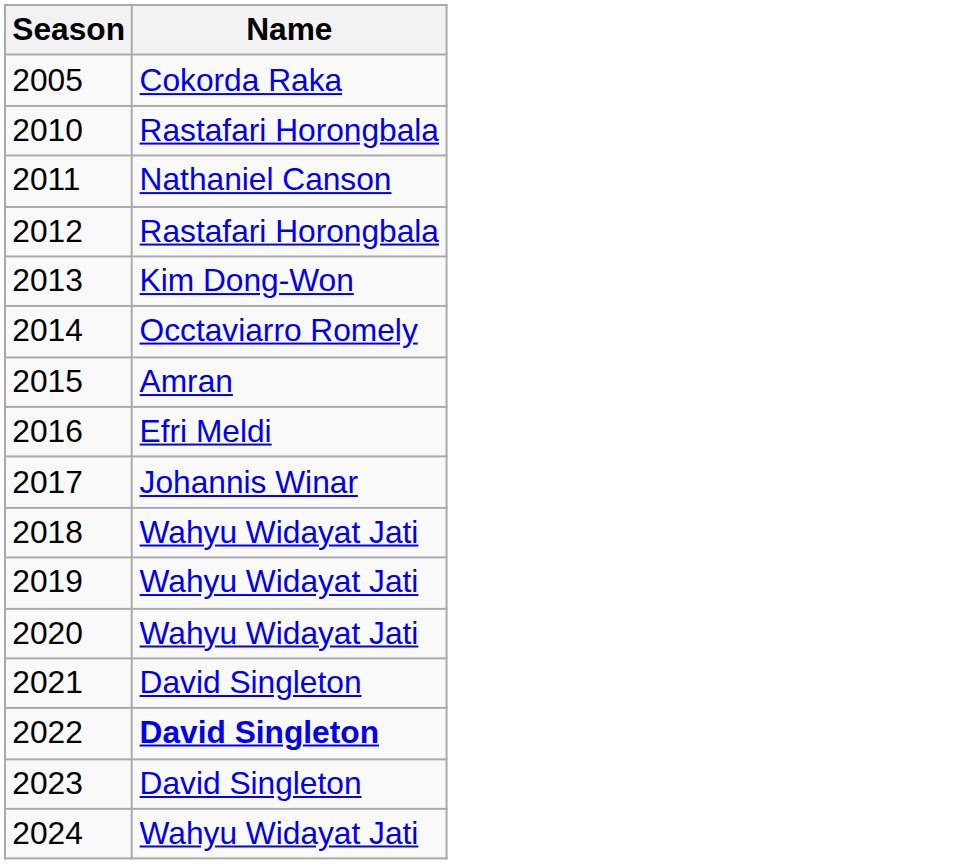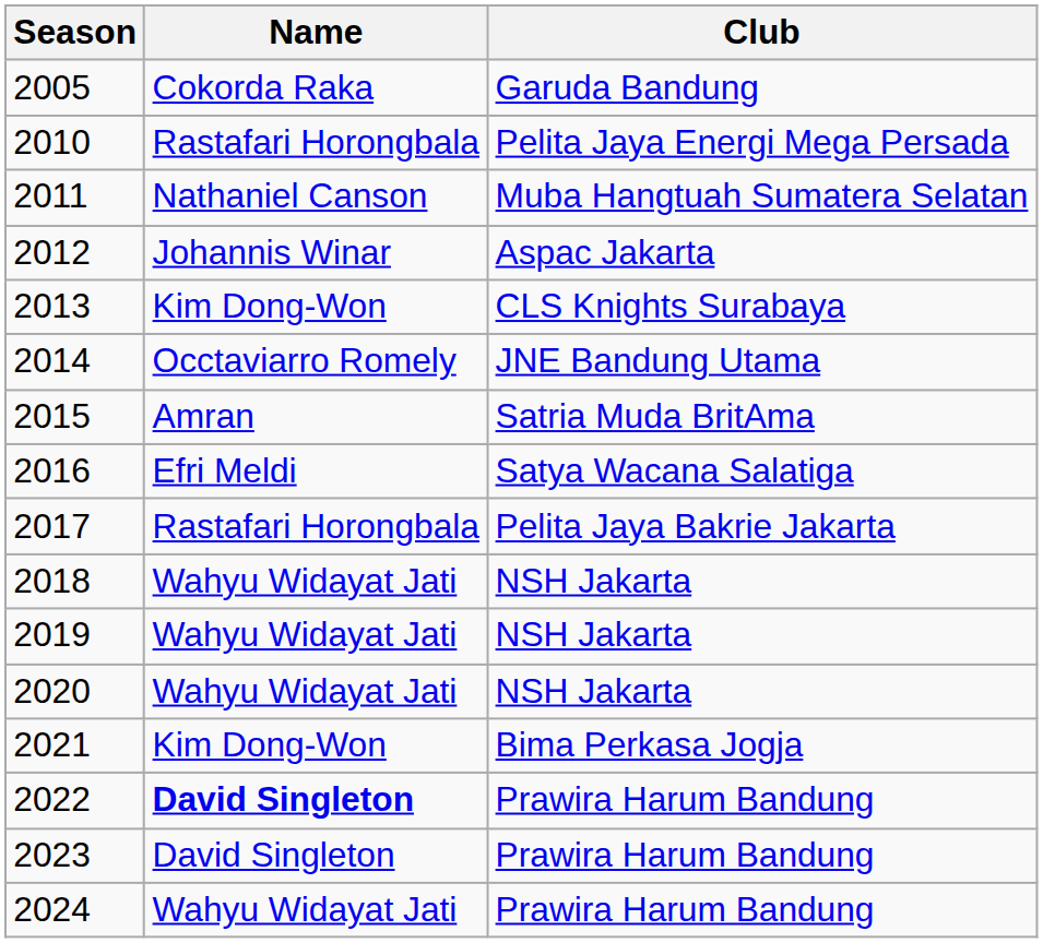+ column: Club | Garuda Bandung | Pelita Jaya Energi Mega Persada | Muba Hangtuah Sumatera Selatan | Aspac Jakarta | CLS Knights Surabaya | JNE Bandung Utama | Satria Muda BritAma | Satya Wacana Salatiga | Pelita Jaya Bakrie Jakarta | NSH Jakarta | NSH Jakarta | NSH Jakarta | Bima Perkasa Jogja | Prawira Harum Bandung | Prawira Harum Bandung | Prawira Harum Bandung
2012 | Name: Rastafari Horongbala -> Johannis Winar
2017 | Name: Johannis Winar -> Rastafari Horongbala
2021 | Name: David Singleton -> Kim Dong-Won
